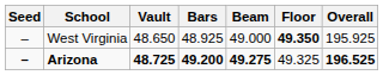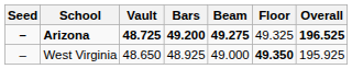rows swapped: Arizona <-> West Virginia
